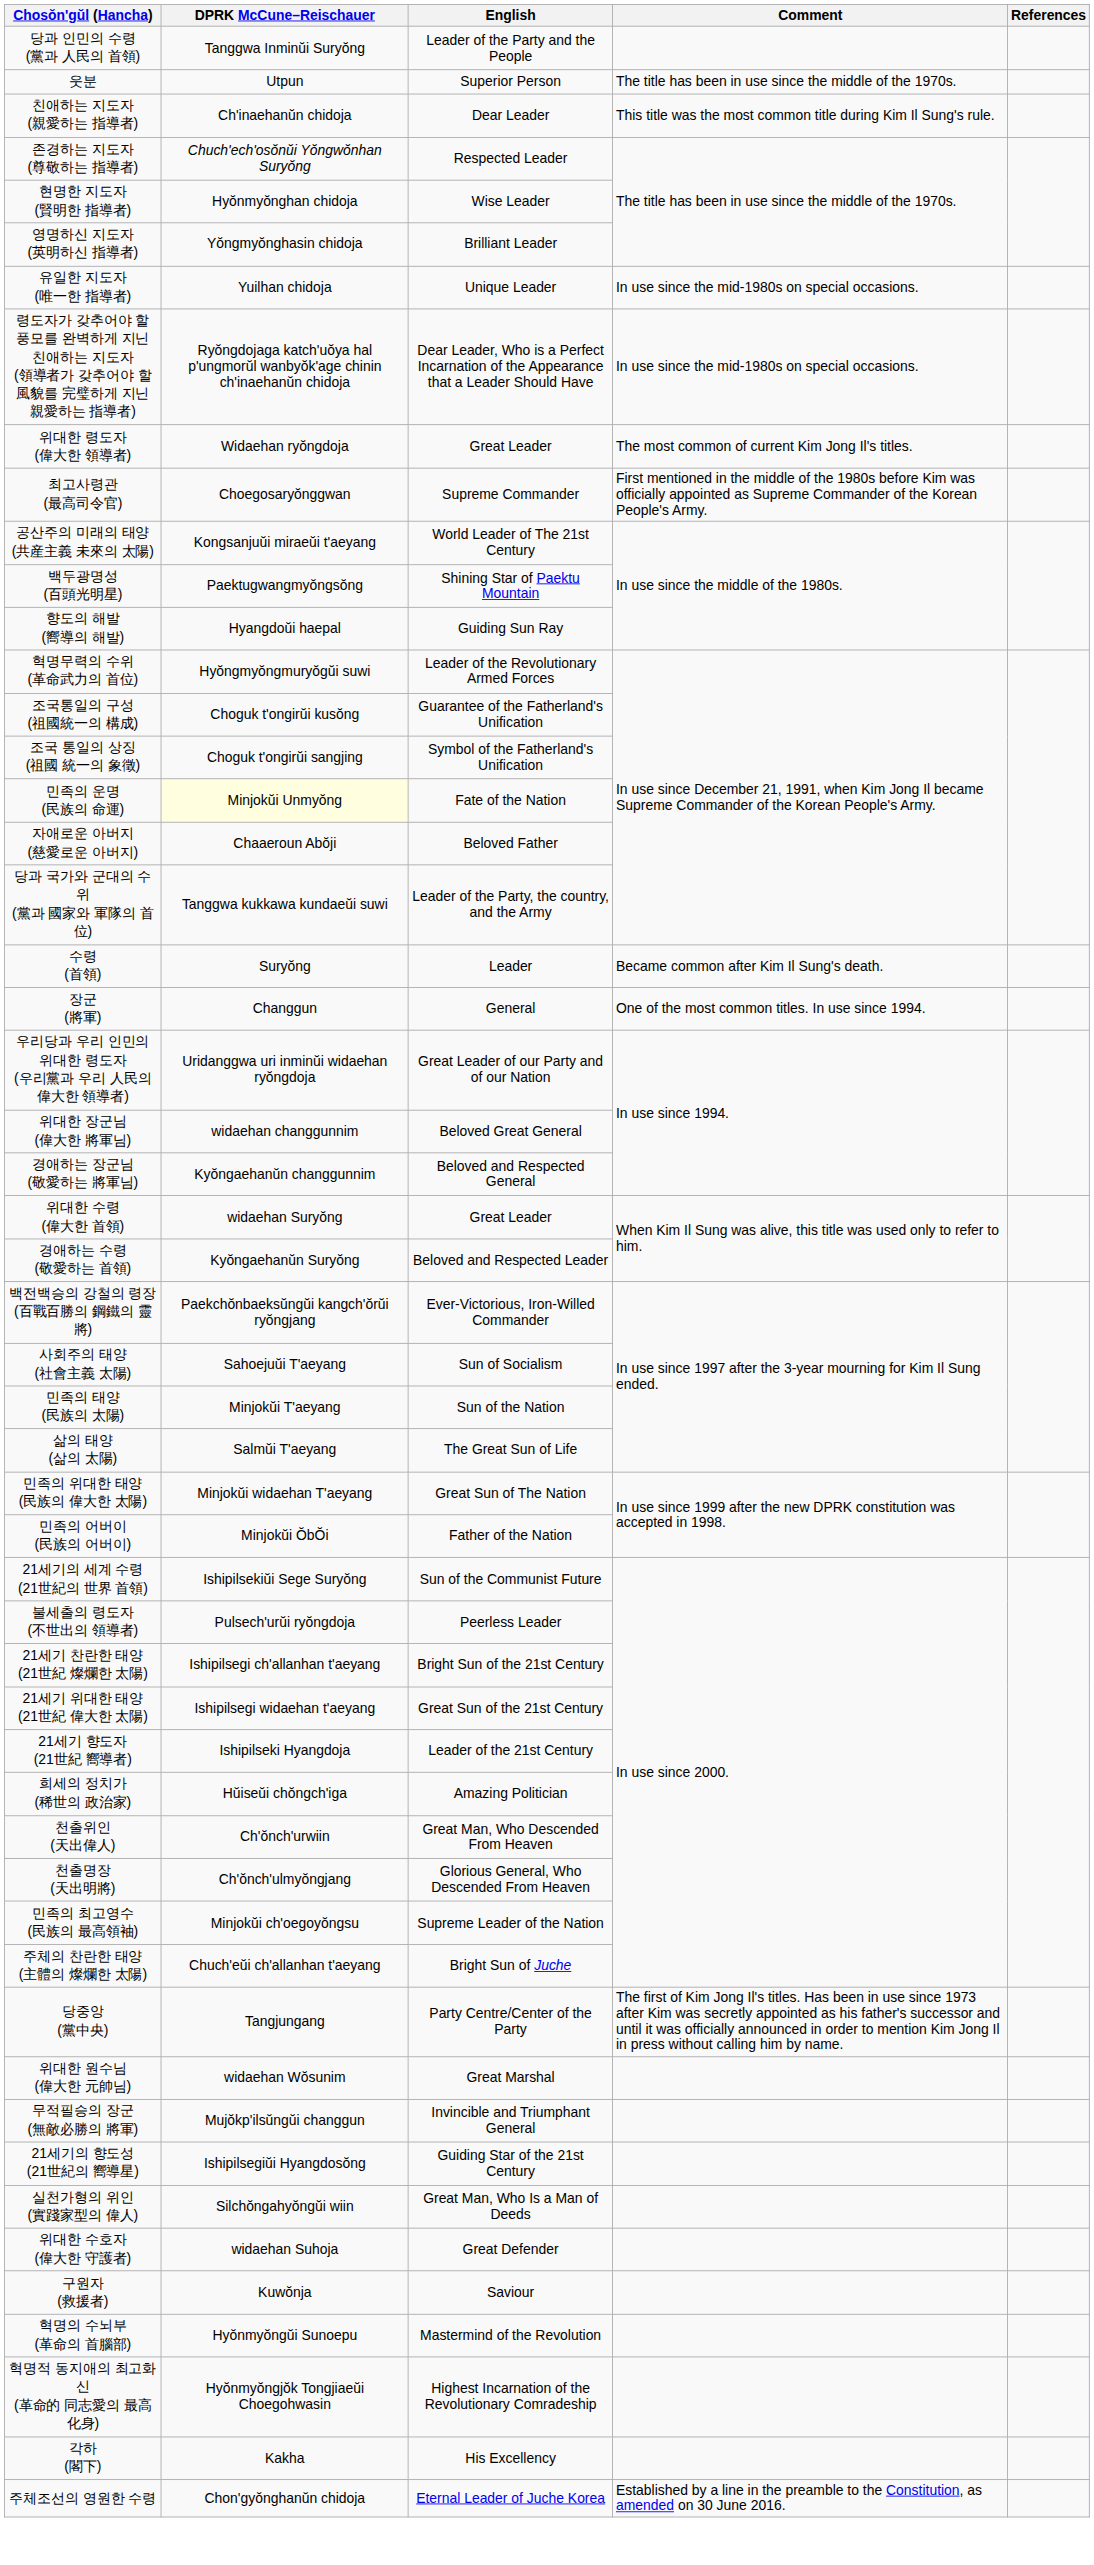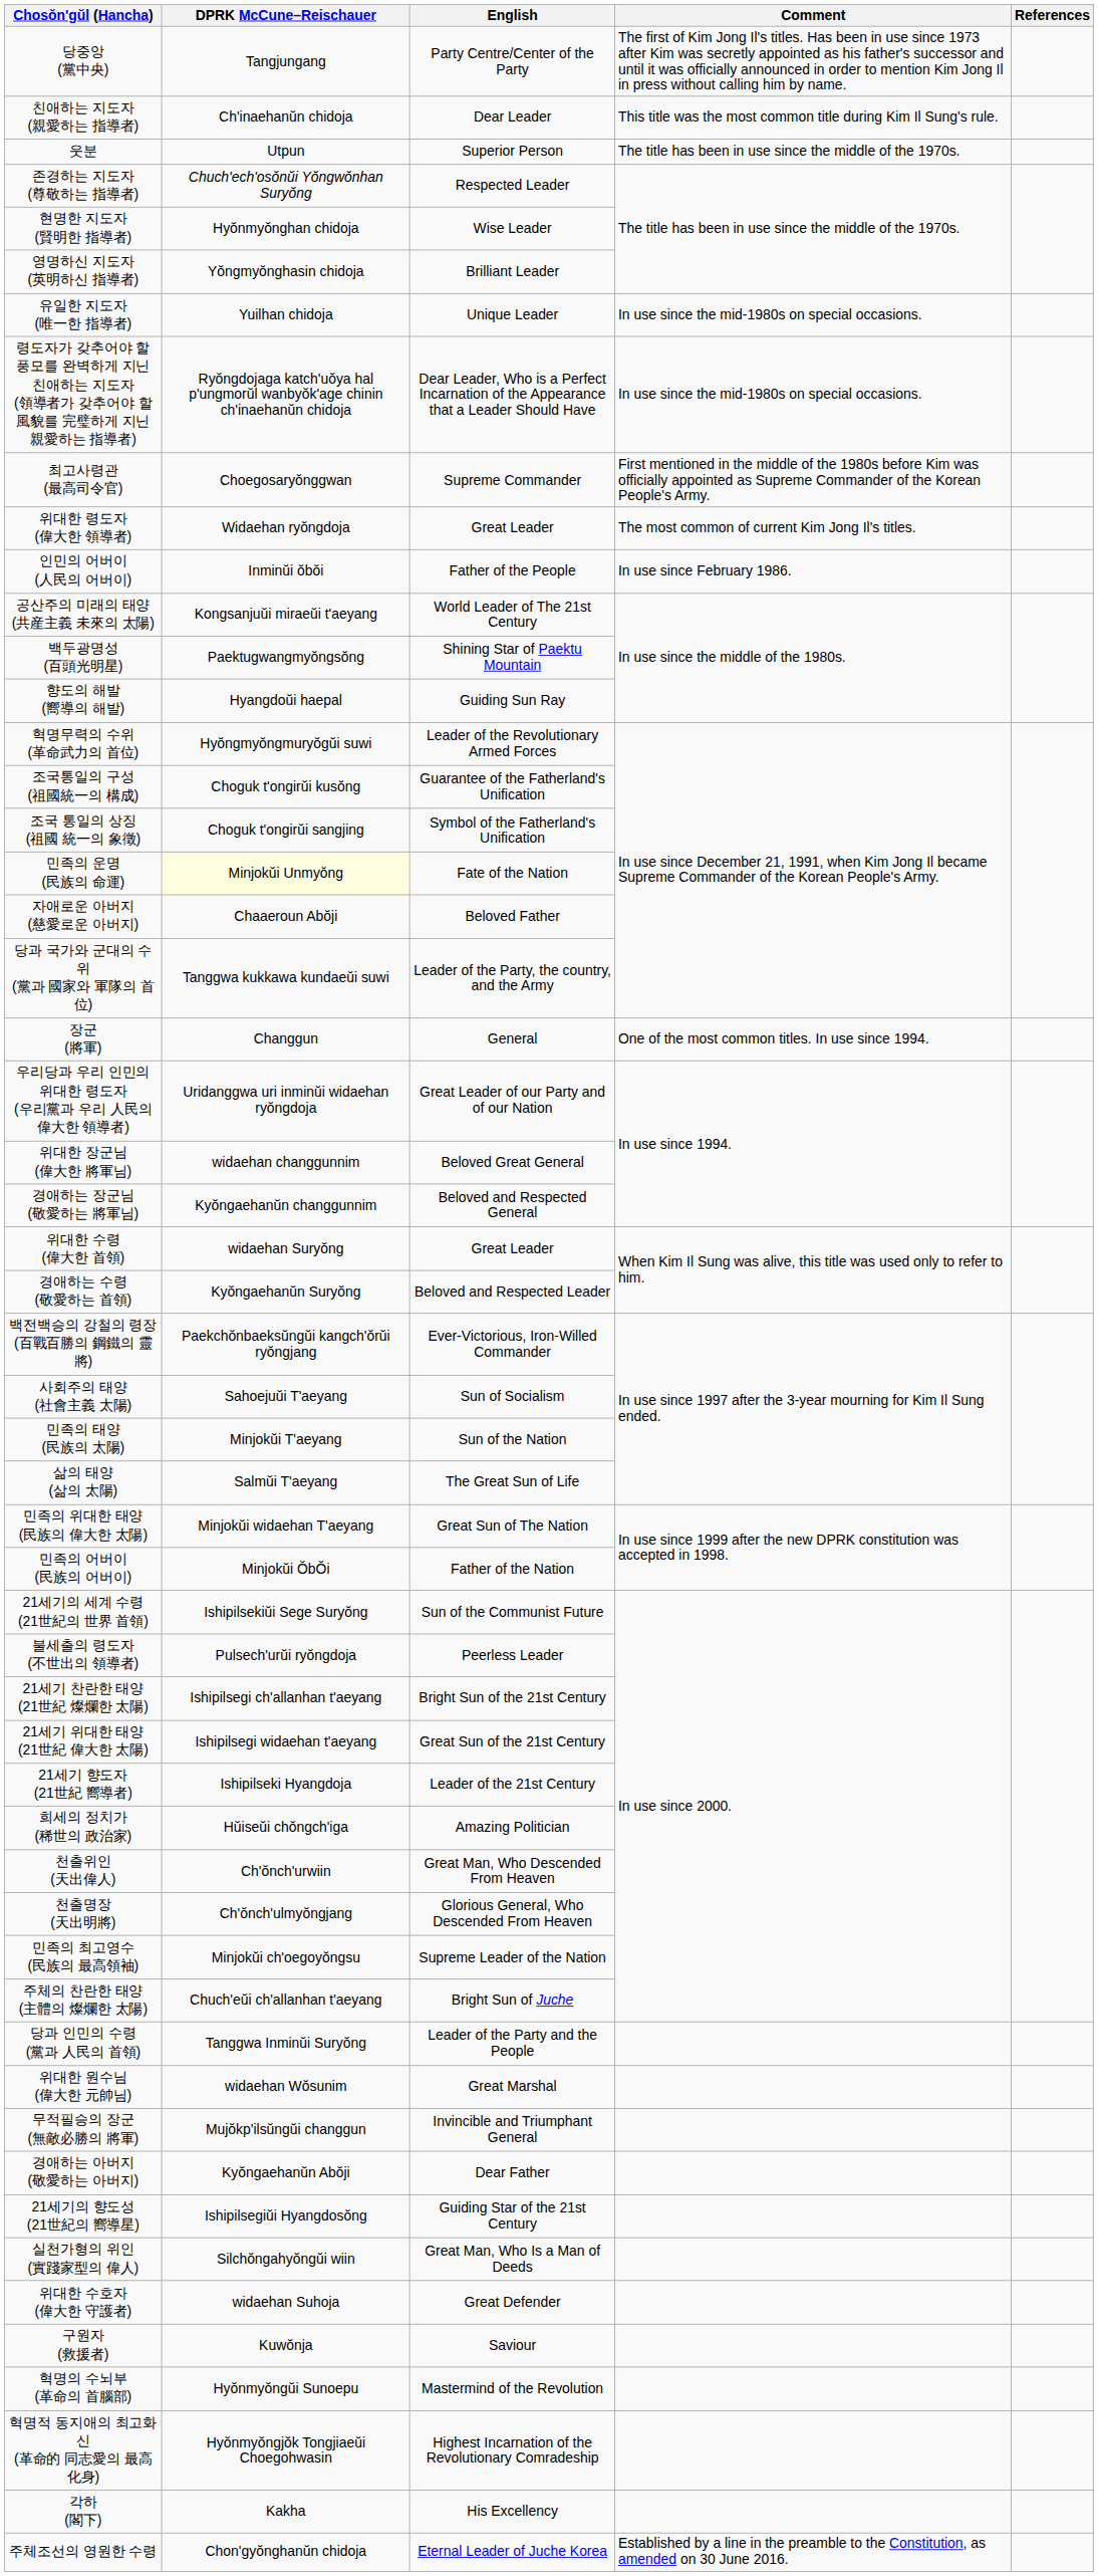rows swapped: 당중앙 (黨中央) <-> 당과 인민의 수령 (黨과 人民의 首領)
rows swapped: 웃분 <-> 친애하는 지도자 (親愛하는 指導者)
rows swapped: 최고사령관 (最高司令官) <-> 위대한 령도자 (偉大한 領導者)
+ row: 인민의 어버이 (人民의 어버이) | Inminŭi ŏbŏi | Father of the People | In use since February 1986.
- row: 수령 (首領) | Suryŏng | Leader | Became common after Kim Il Sung's death.
+ row: 경애하는 아버지 (敬愛하는 아버지) | Kyŏngaehanŭn Abŏji | Dear Father
